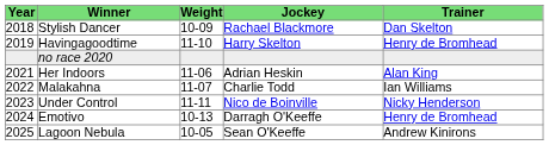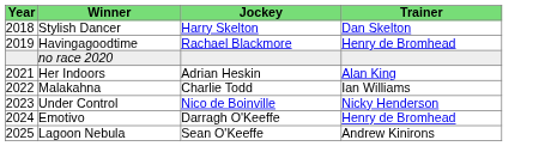- column: Weight | 10-09 | 11-10 | 11-06 | 11-07 | 11-11 | 10-13 | 10-05
Stylish Dancer | Jockey: Rachael Blackmore -> Harry Skelton
Havingagoodtime | Jockey: Harry Skelton -> Rachael Blackmore
